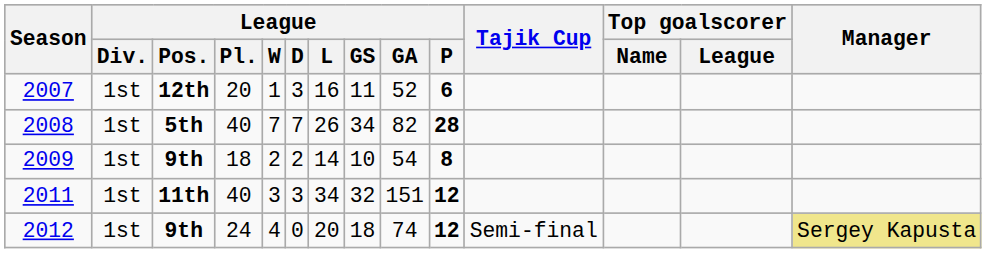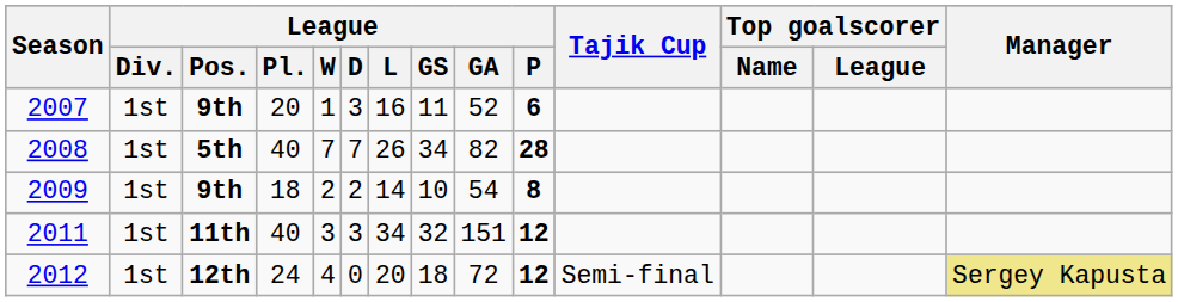2007 | League / Pos.: 12th -> 9th
2012 | League / Pos.: 9th -> 12th
2012 | League / GA: 74 -> 72
